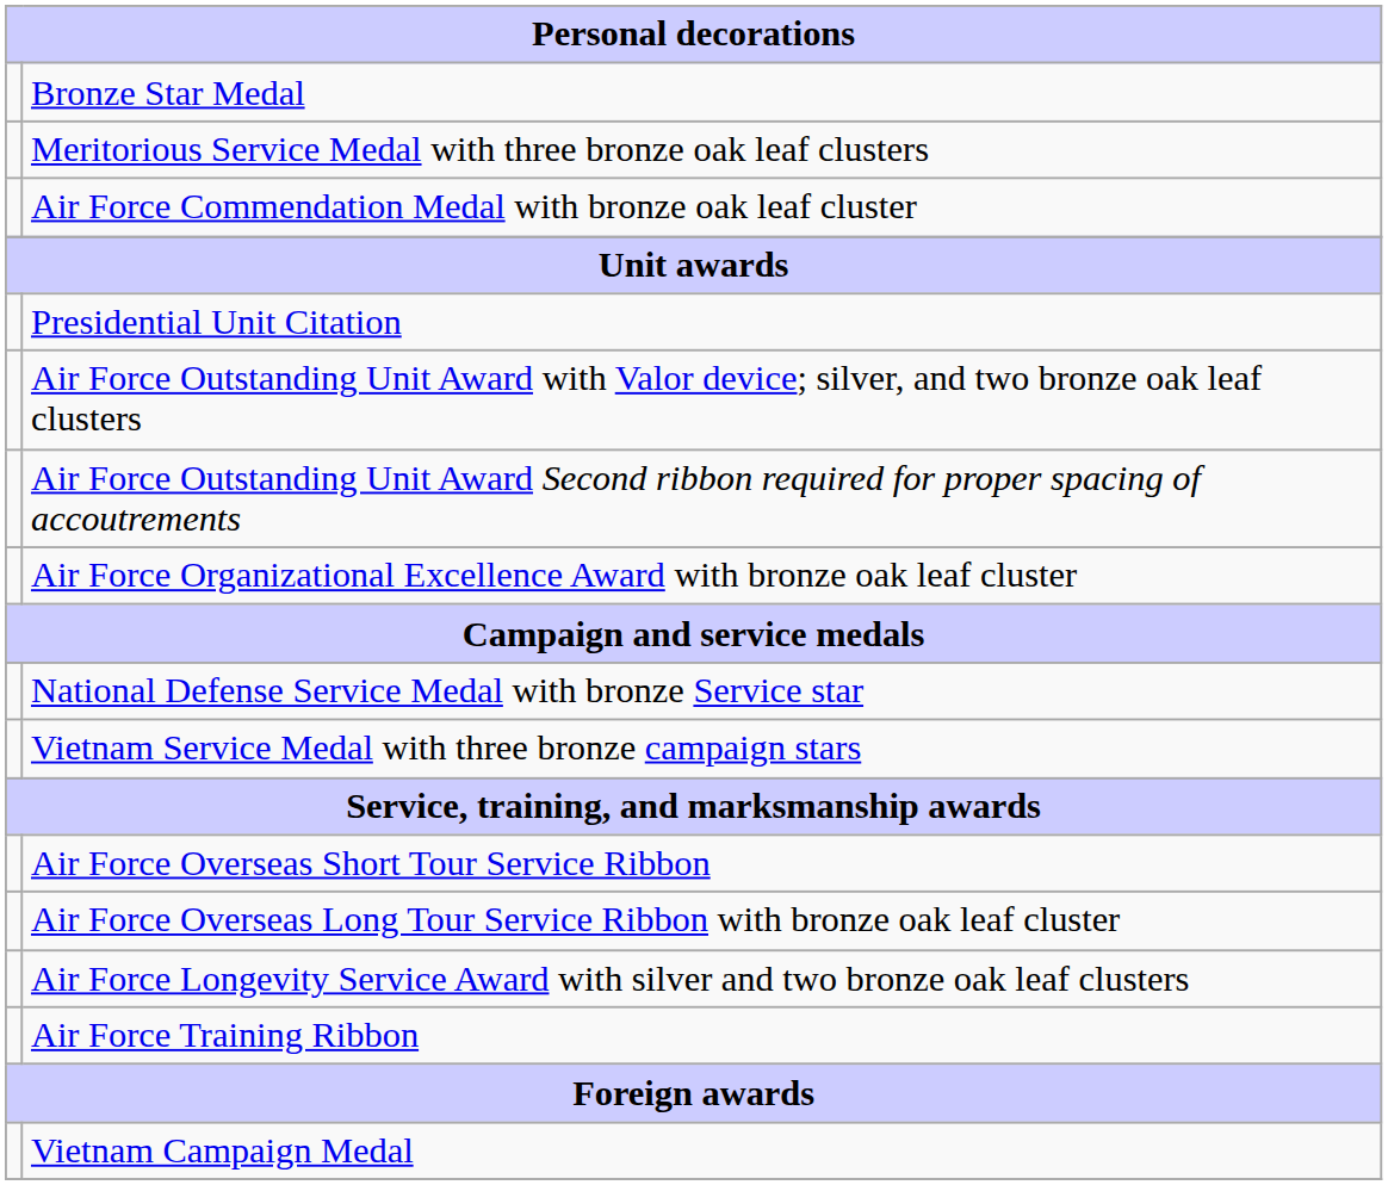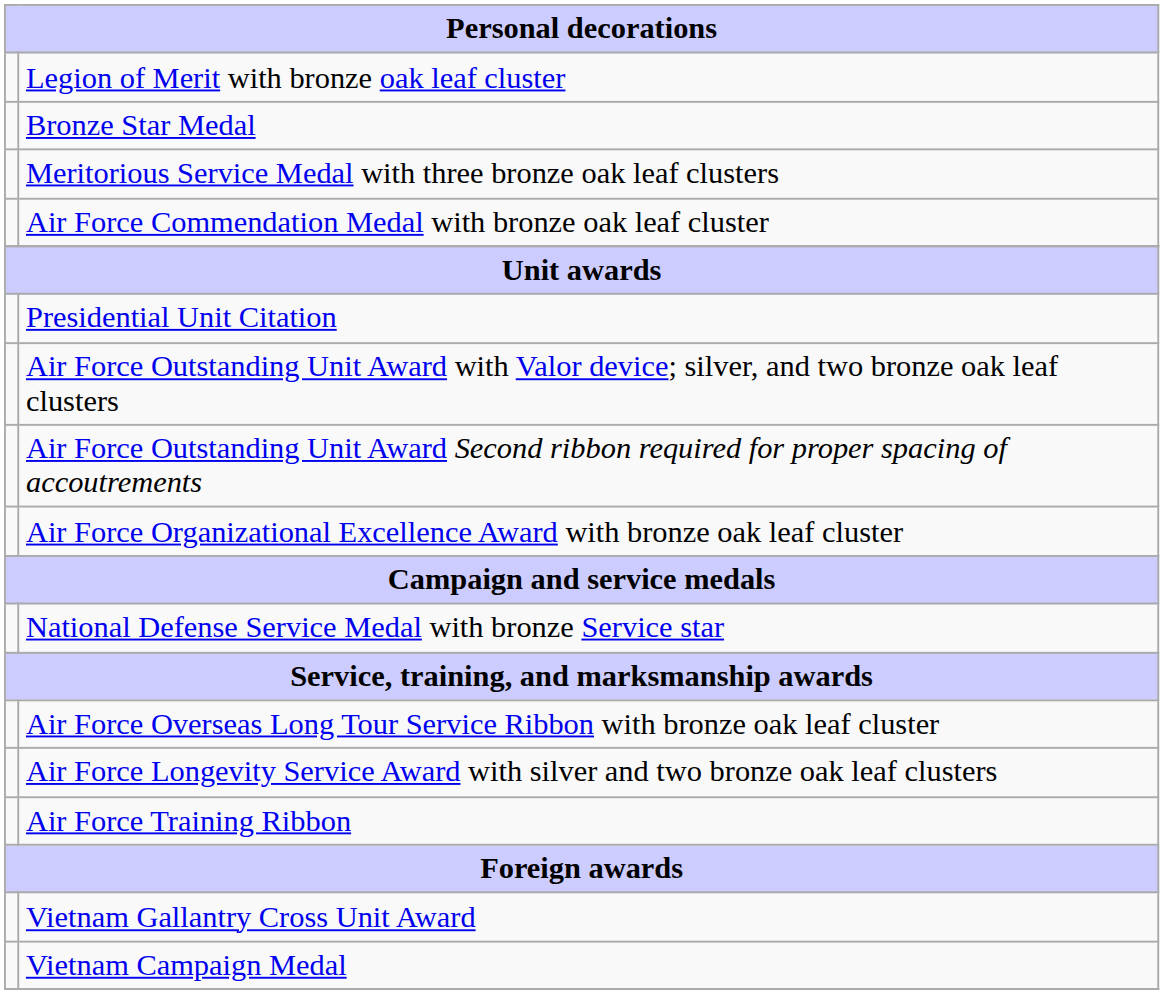+ row: Legion of Merit with bronze oak leaf cluster
- row: Vietnam Service Medal with three bronze campaign stars
- row: Air Force Overseas Short Tour Service Ribbon
+ row: Vietnam Gallantry Cross Unit Award
